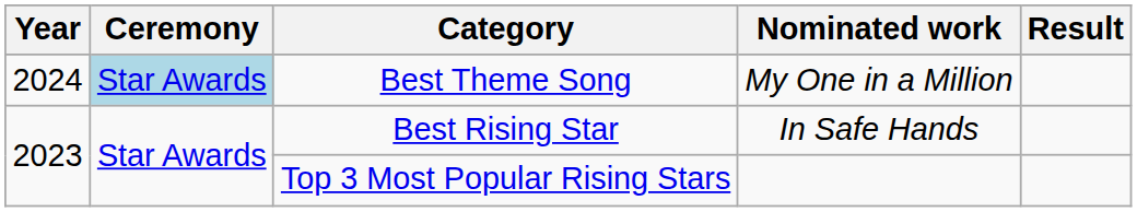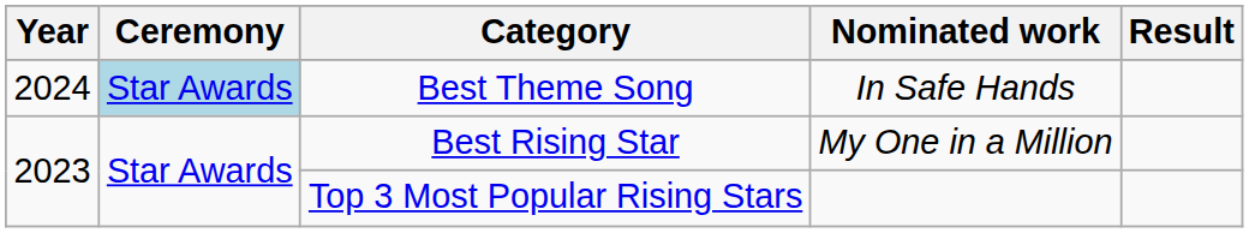Best Theme Song | Nominated work: My One in a Million -> In Safe Hands
Best Rising Star | Nominated work: In Safe Hands -> My One in a Million
